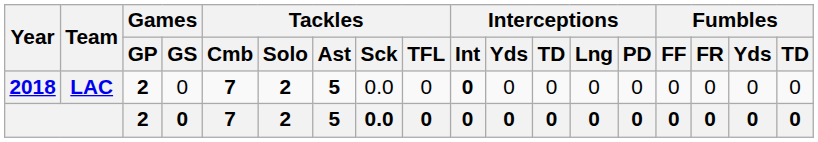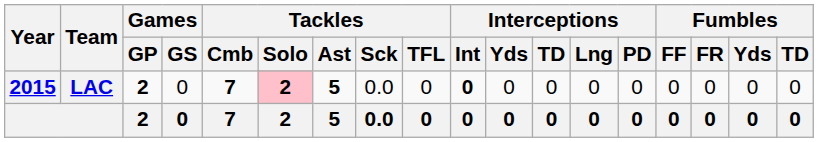LAC | Year: 2018 -> 2015
LAC | Tackles / Solo: no background -> pink background
